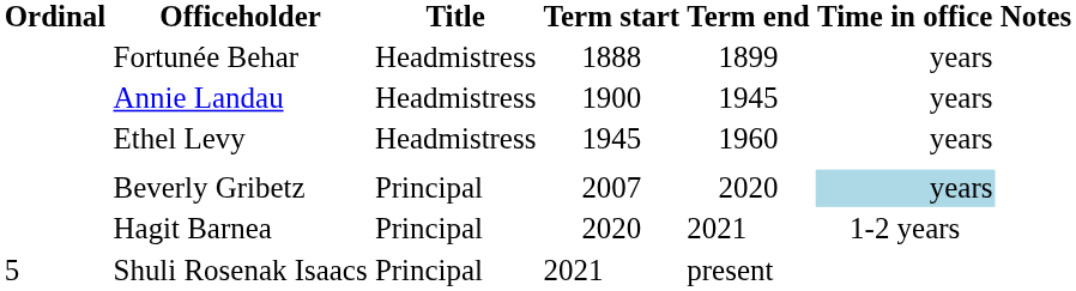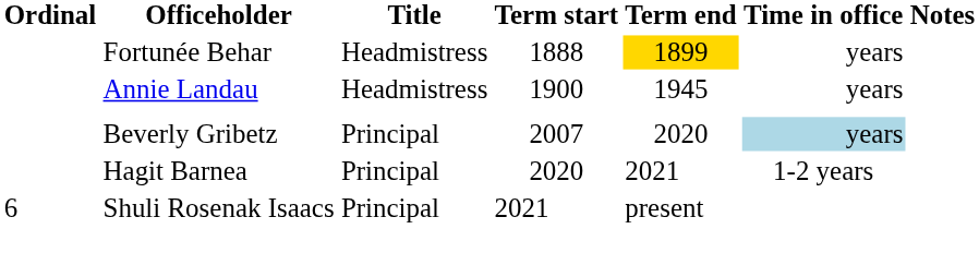Fortunée Behar | Term end: no background -> gold background
- row: Ethel Levy | Headmistress | 1945 | 1960 | years
Shuli Rosenak Isaacs | Ordinal: 5 -> 6
